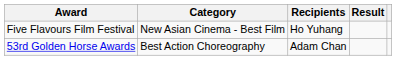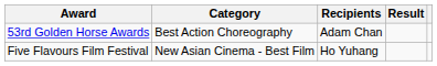rows swapped: 53rd Golden Horse Awards <-> Five Flavours Film Festival
